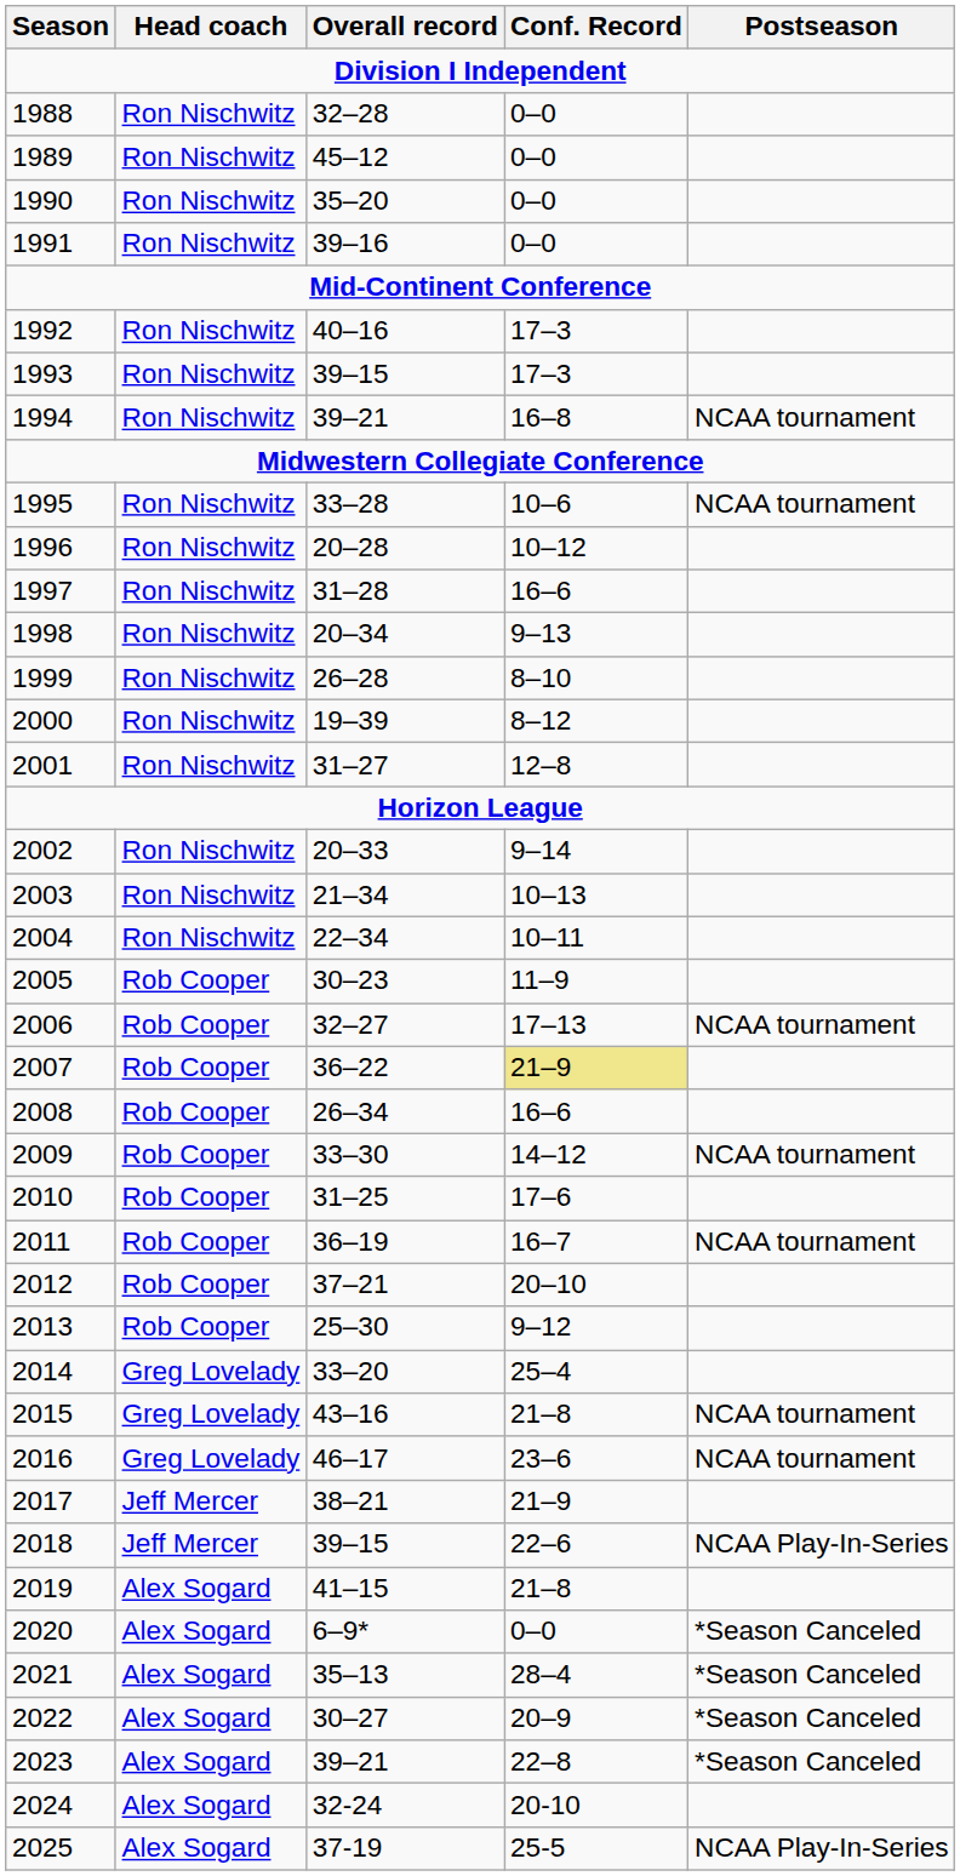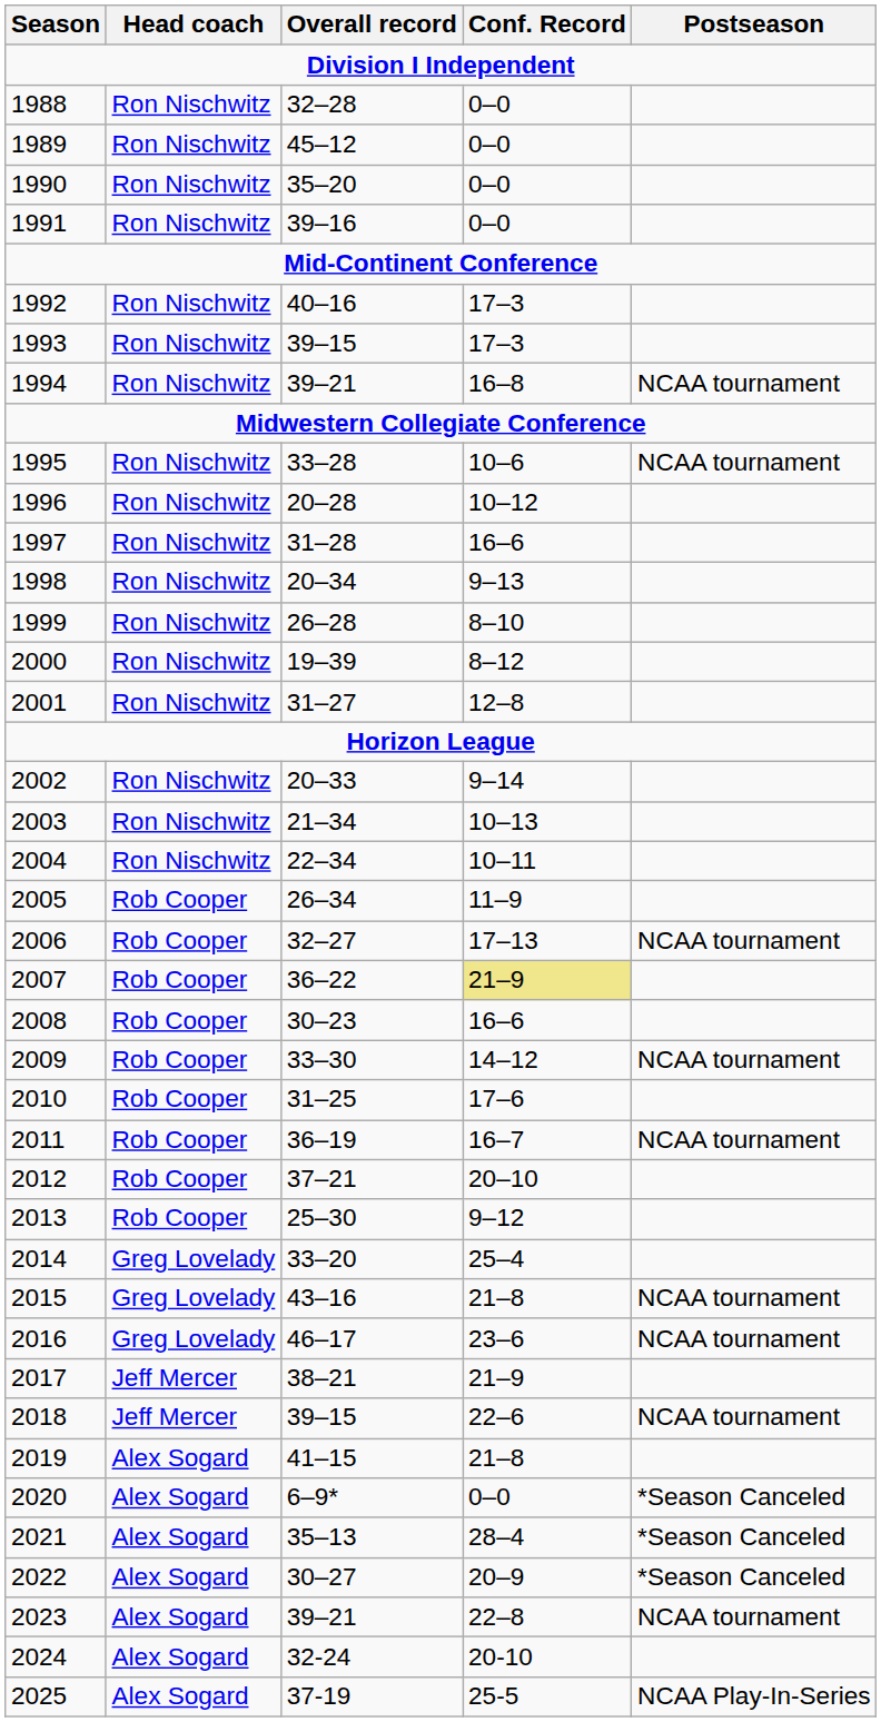2005 | Overall record: 30–23 -> 26–34
2008 | Overall record: 26–34 -> 30–23
2018 | Postseason: NCAA Play-In-Series -> NCAA tournament
2023 | Postseason: *Season Canceled -> NCAA tournament
